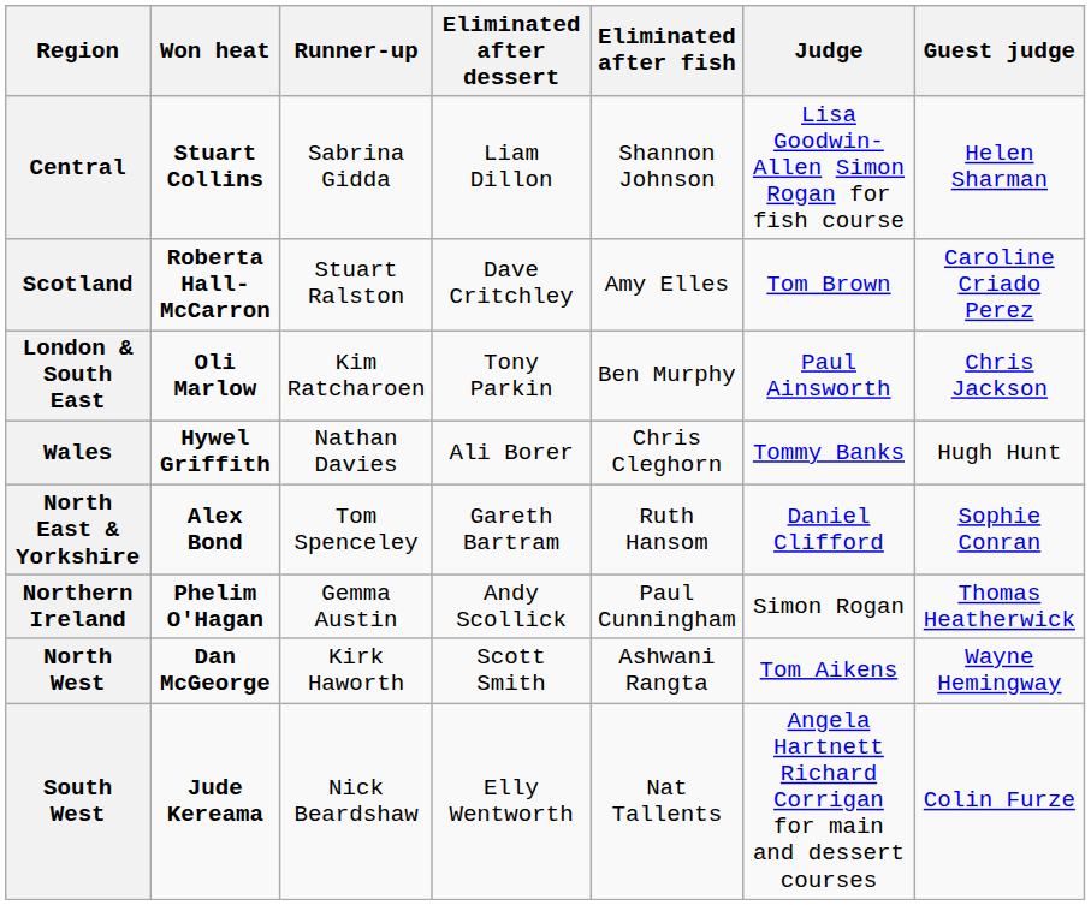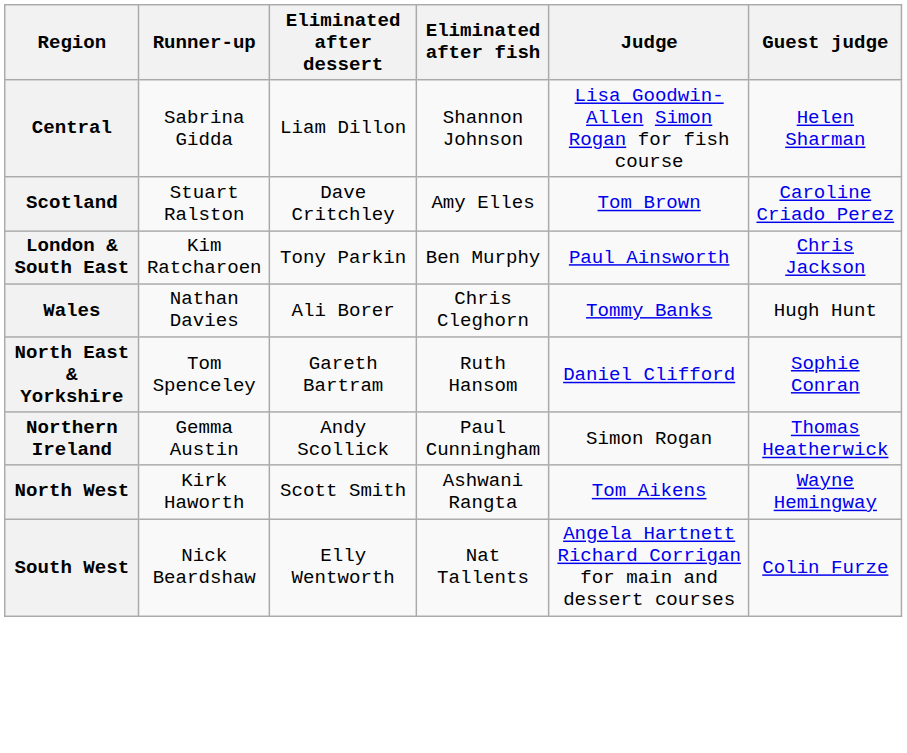- column: Won heat | Stuart Collins | Roberta Hall-McCarron | Oli Marlow | Hywel Griffith | Alex Bond | Phelim O'Hagan | Dan McGeorge | Jude Kereama
